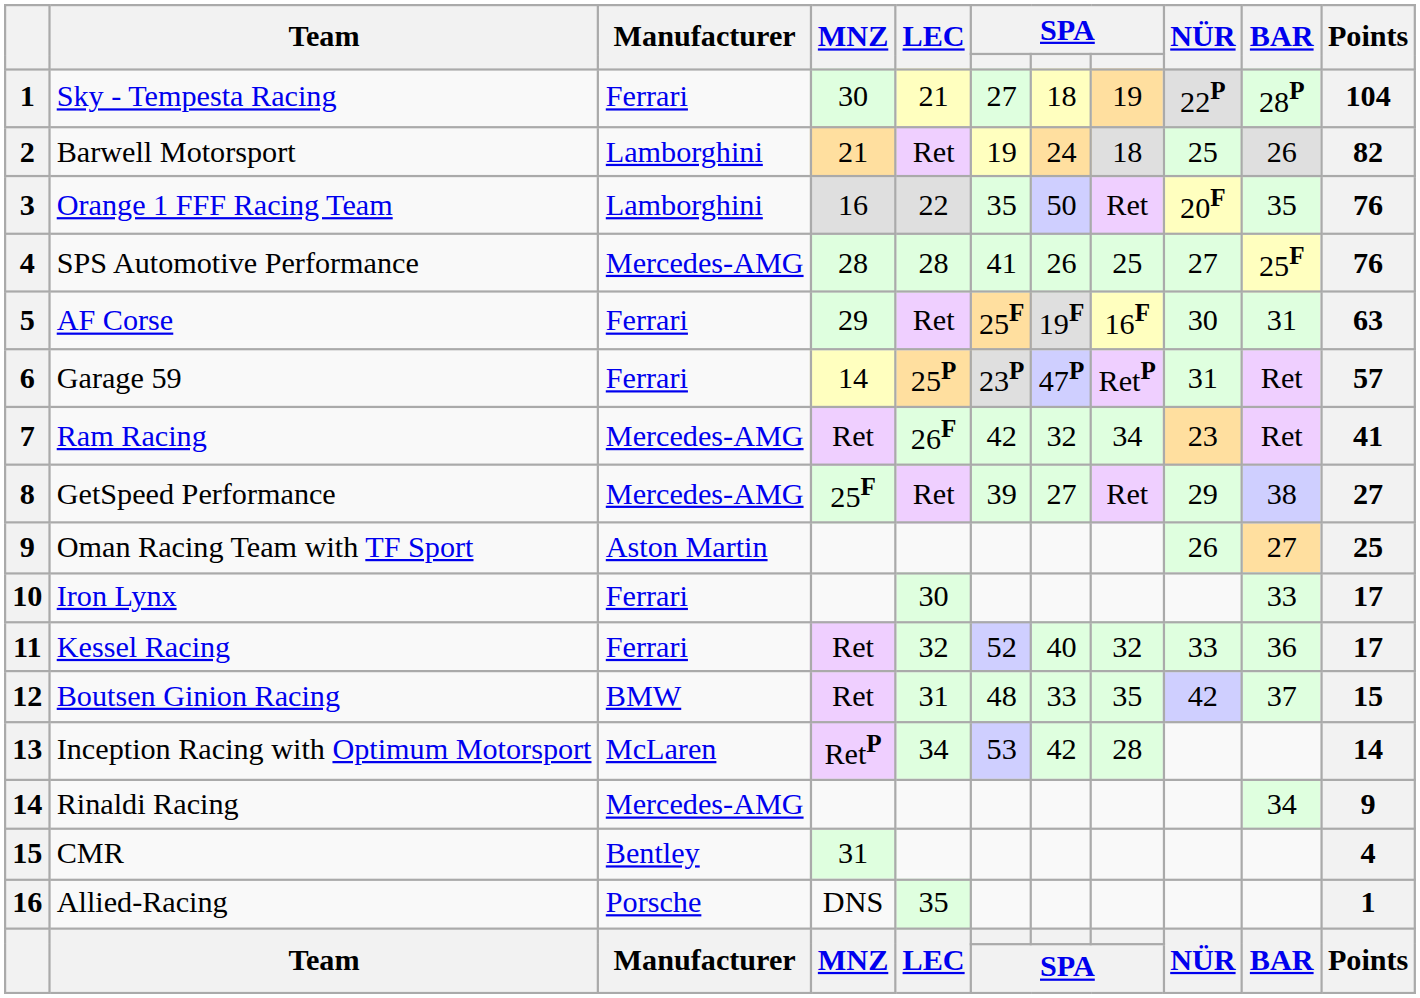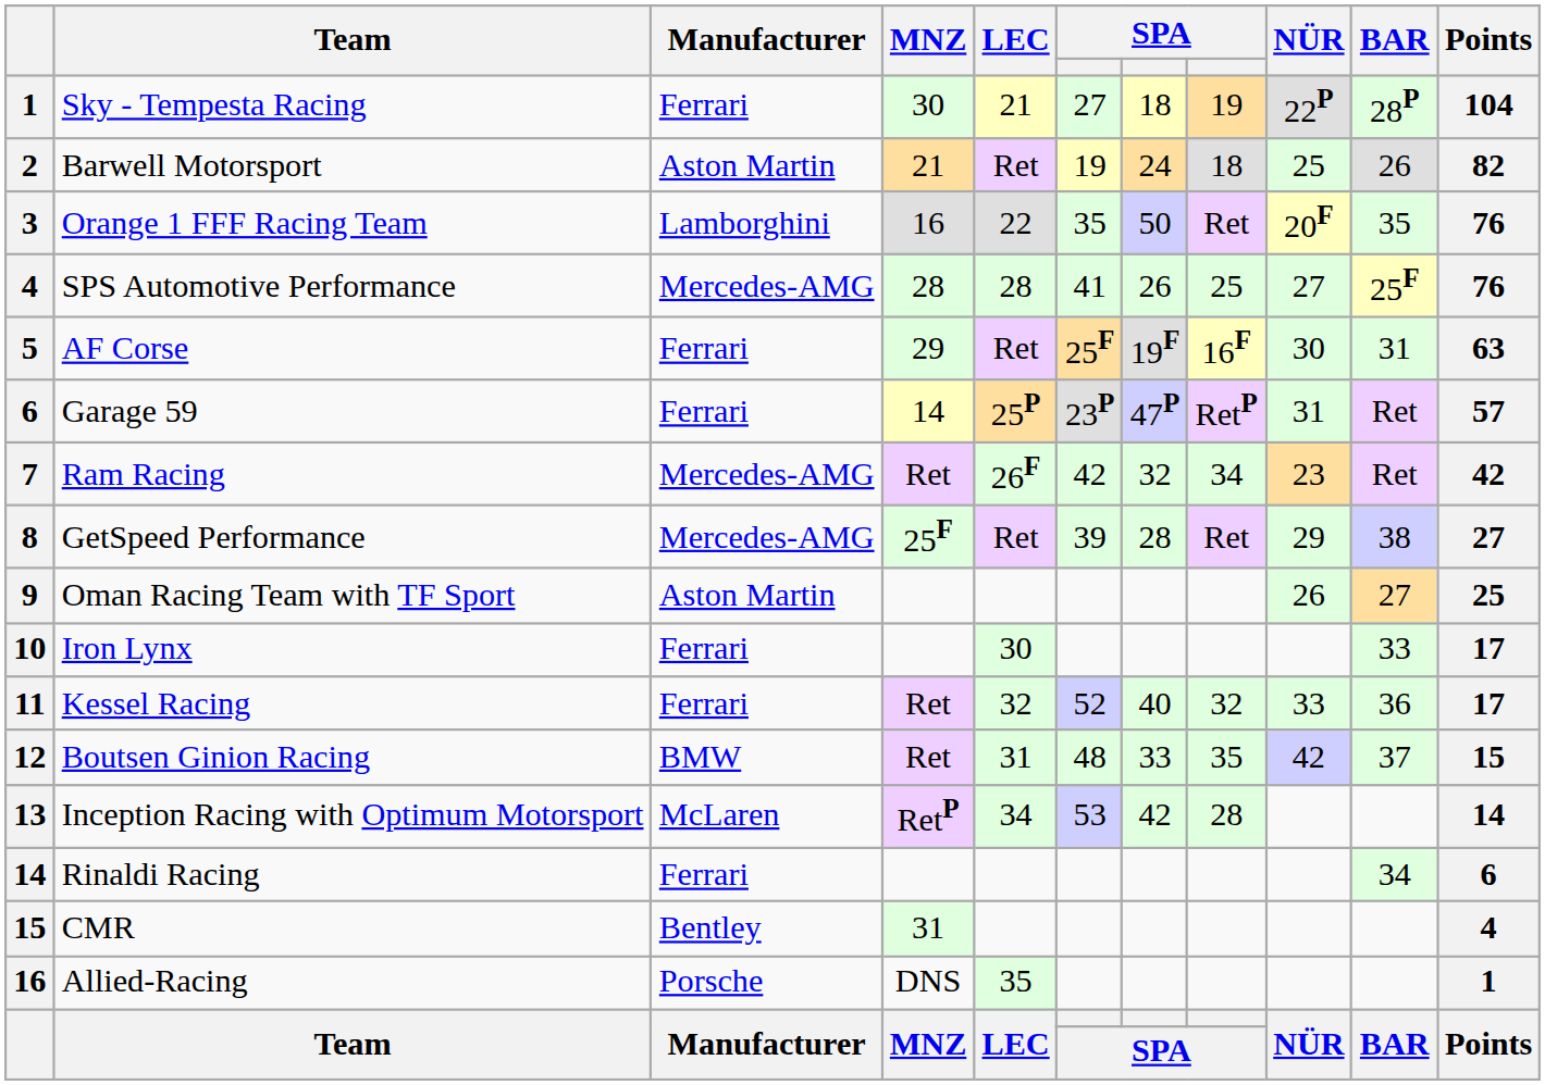Barwell Motorsport | Manufacturer: Lamborghini -> Aston Martin
Ram Racing | Points: 41 -> 42
GetSpeed Performance | column 7: 27 -> 28
Rinaldi Racing | Manufacturer: Mercedes-AMG -> Ferrari
Rinaldi Racing | Points: 9 -> 6
